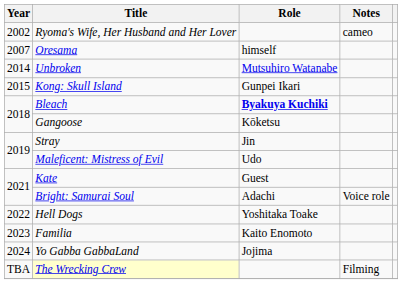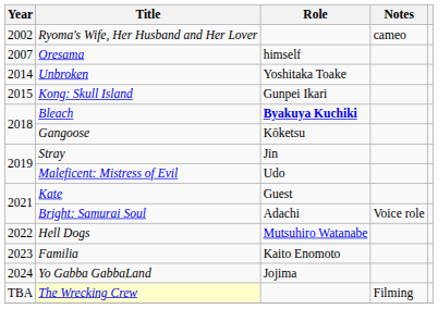Unbroken | Role: Mutsuhiro Watanabe -> Yoshitaka Toake
Hell Dogs | Role: Yoshitaka Toake -> Mutsuhiro Watanabe
